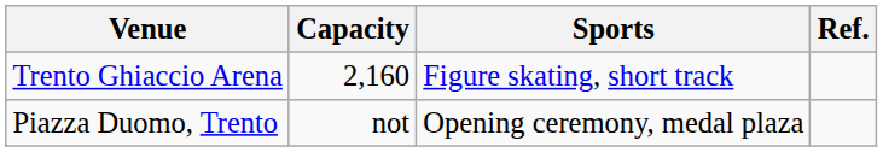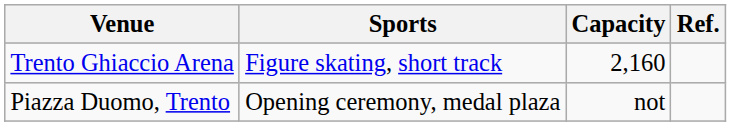columns swapped: Sports <-> Capacity
